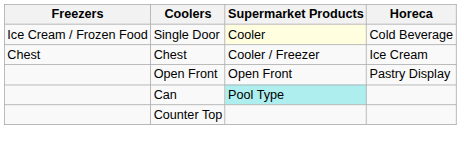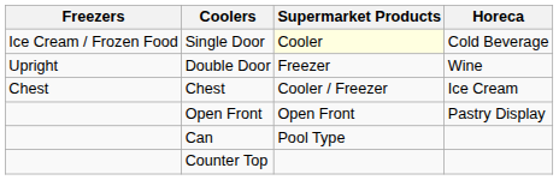+ row: Upright | Double Door | Freezer | Wine
Can | Supermarket Products: paleturquoise background -> no background
